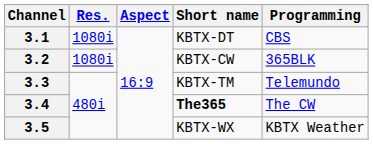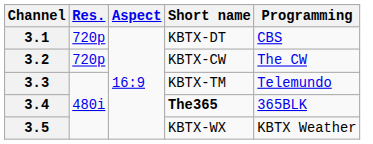3.1 | Res.: 1080i -> 720p
3.2 | Res.: 1080i -> 720p
3.2 | Programming: 365BLK -> The CW
3.4 | Programming: The CW -> 365BLK
